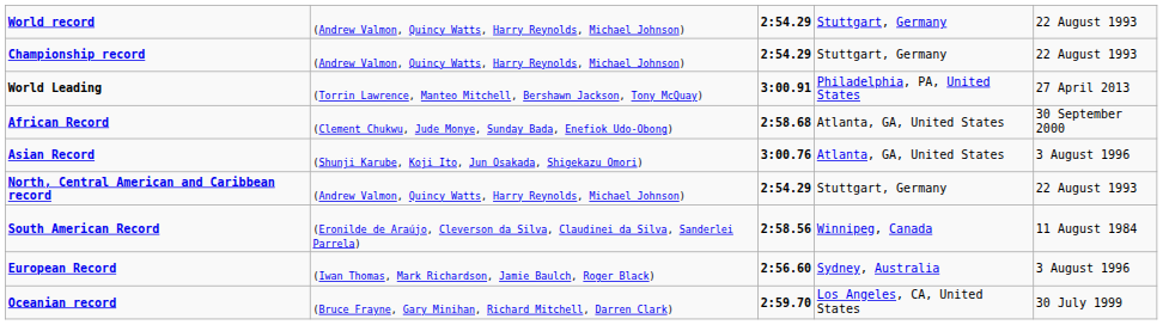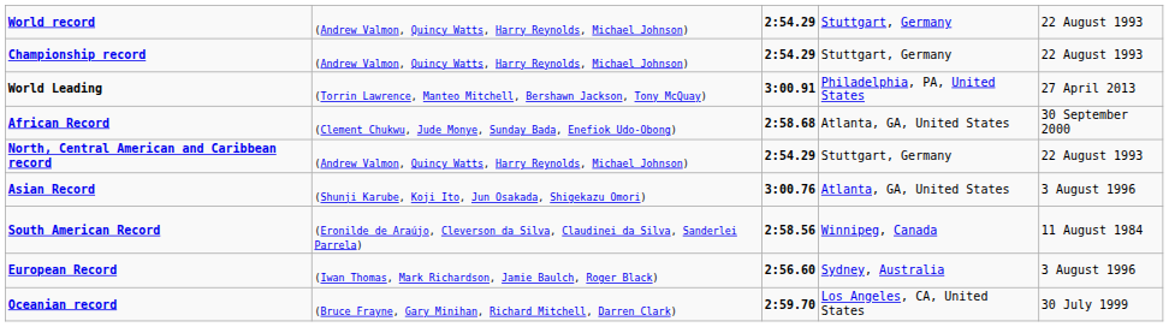rows swapped: Asian Record <-> North, Central American and Caribbean record
